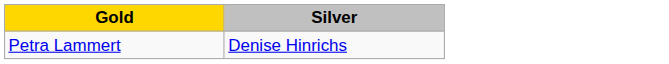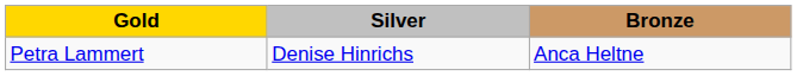+ column: Bronze | Anca Heltne
